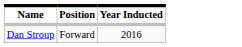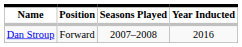+ column: Seasons Played | 2007–2008
